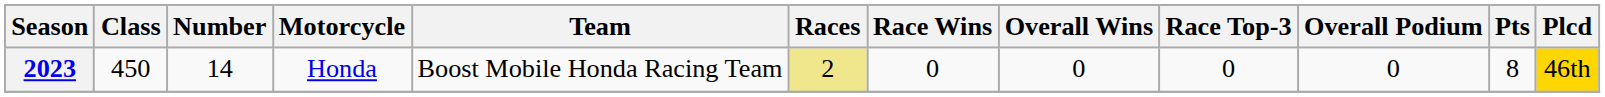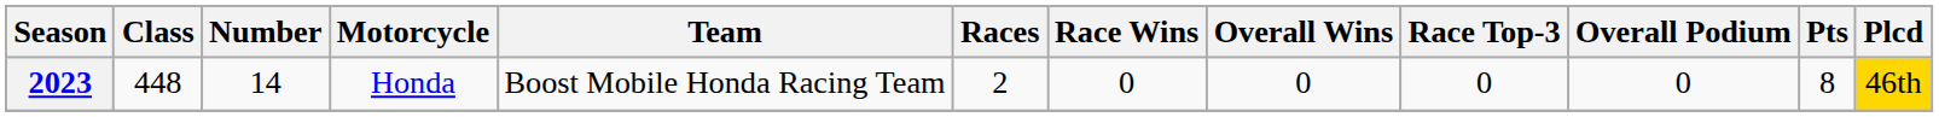2023 | Class: 450 -> 448
2023 | Races: khaki background -> no background
